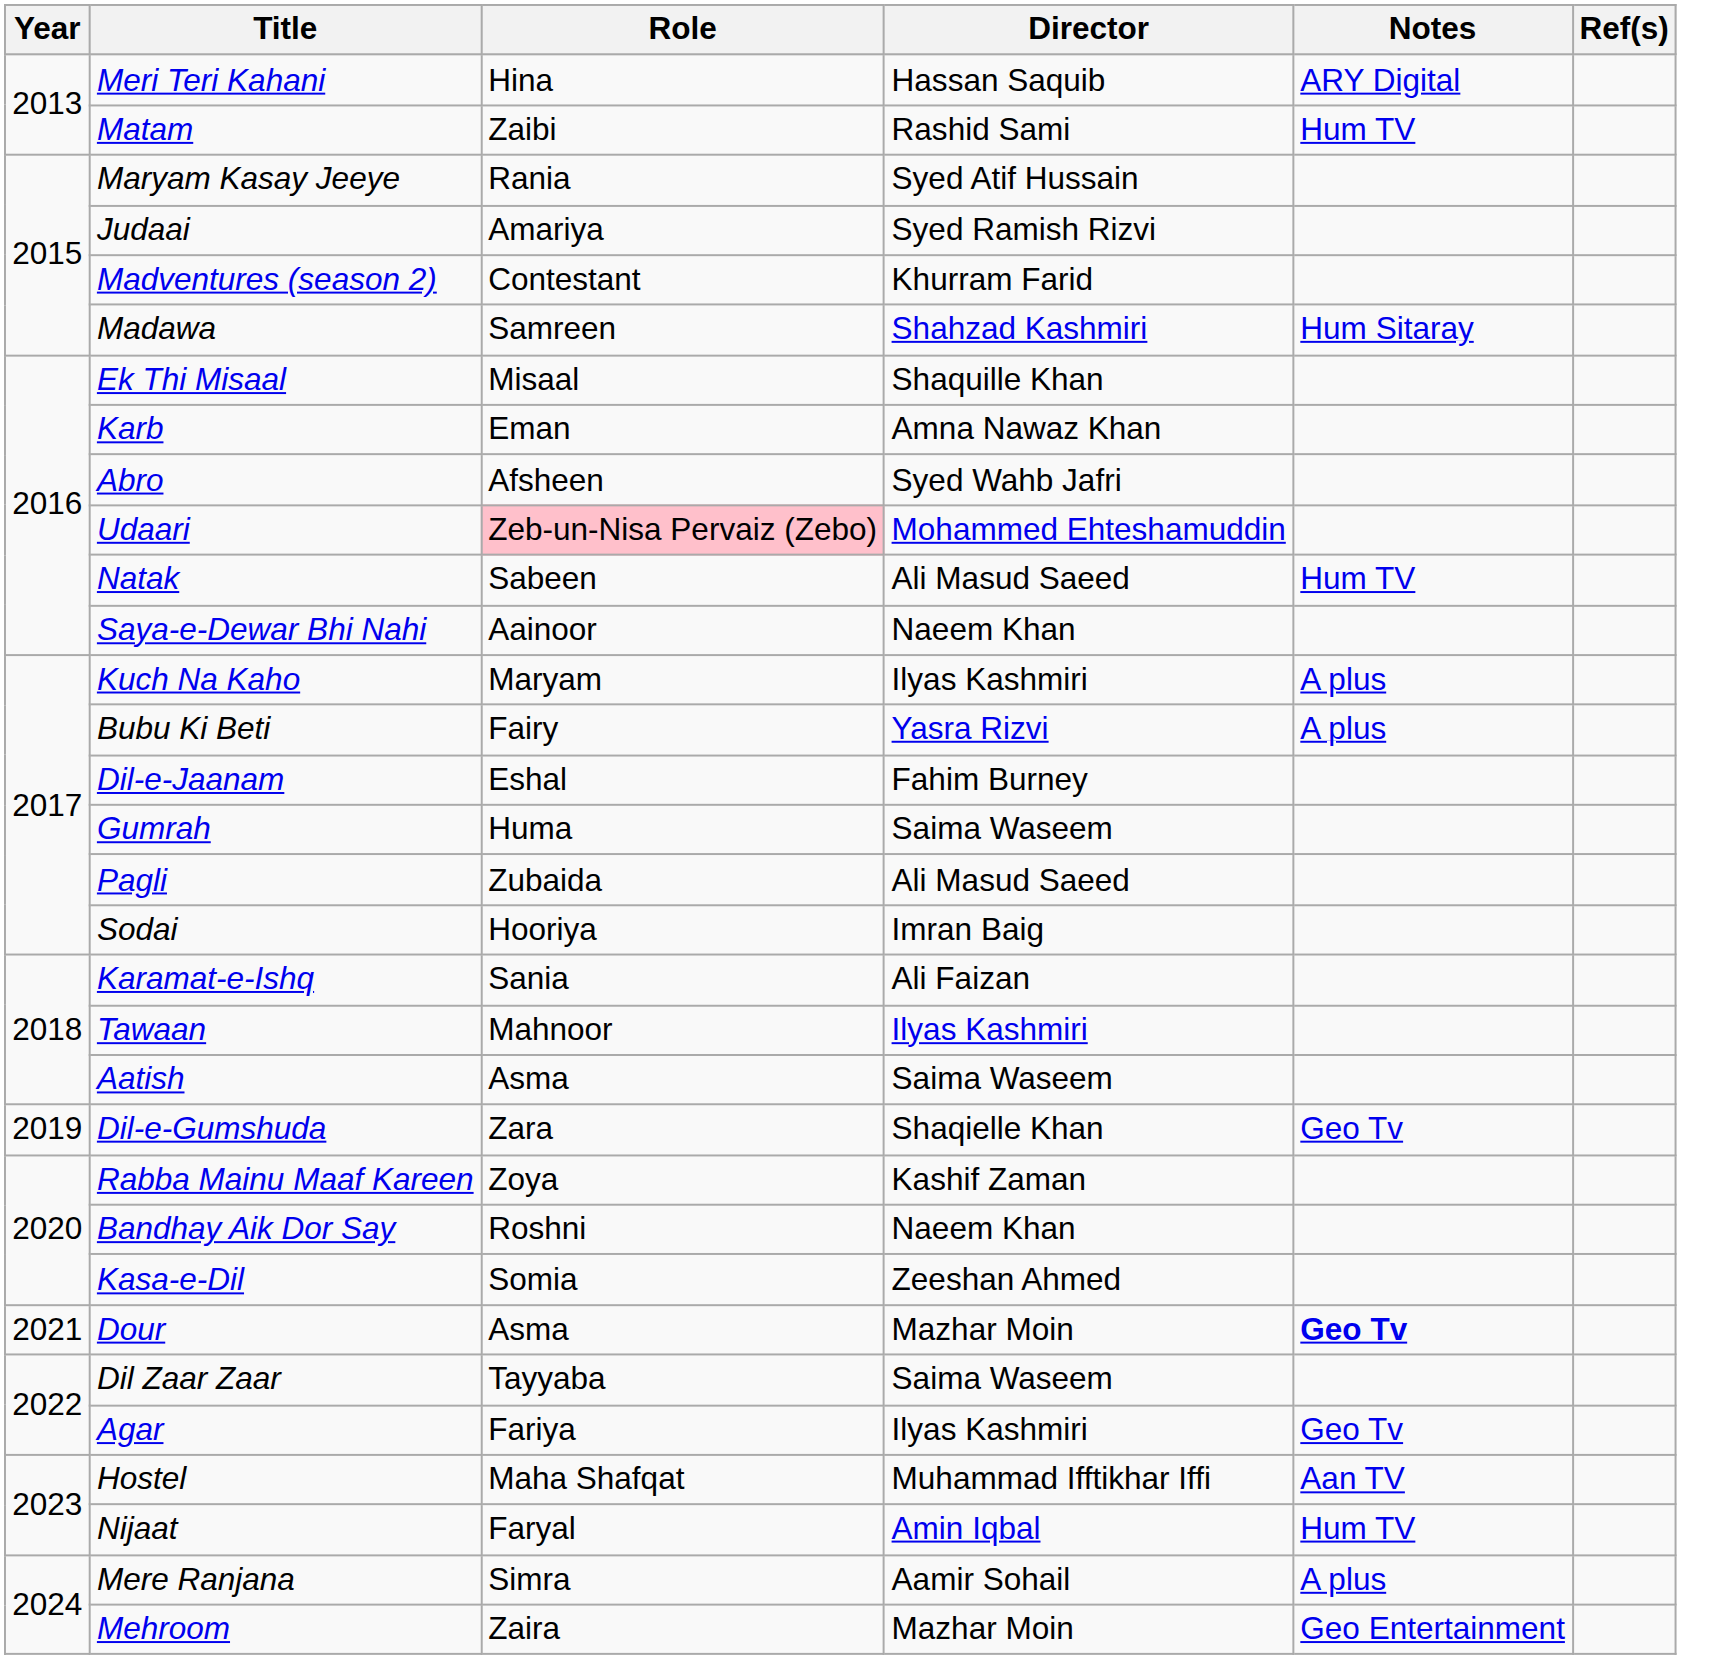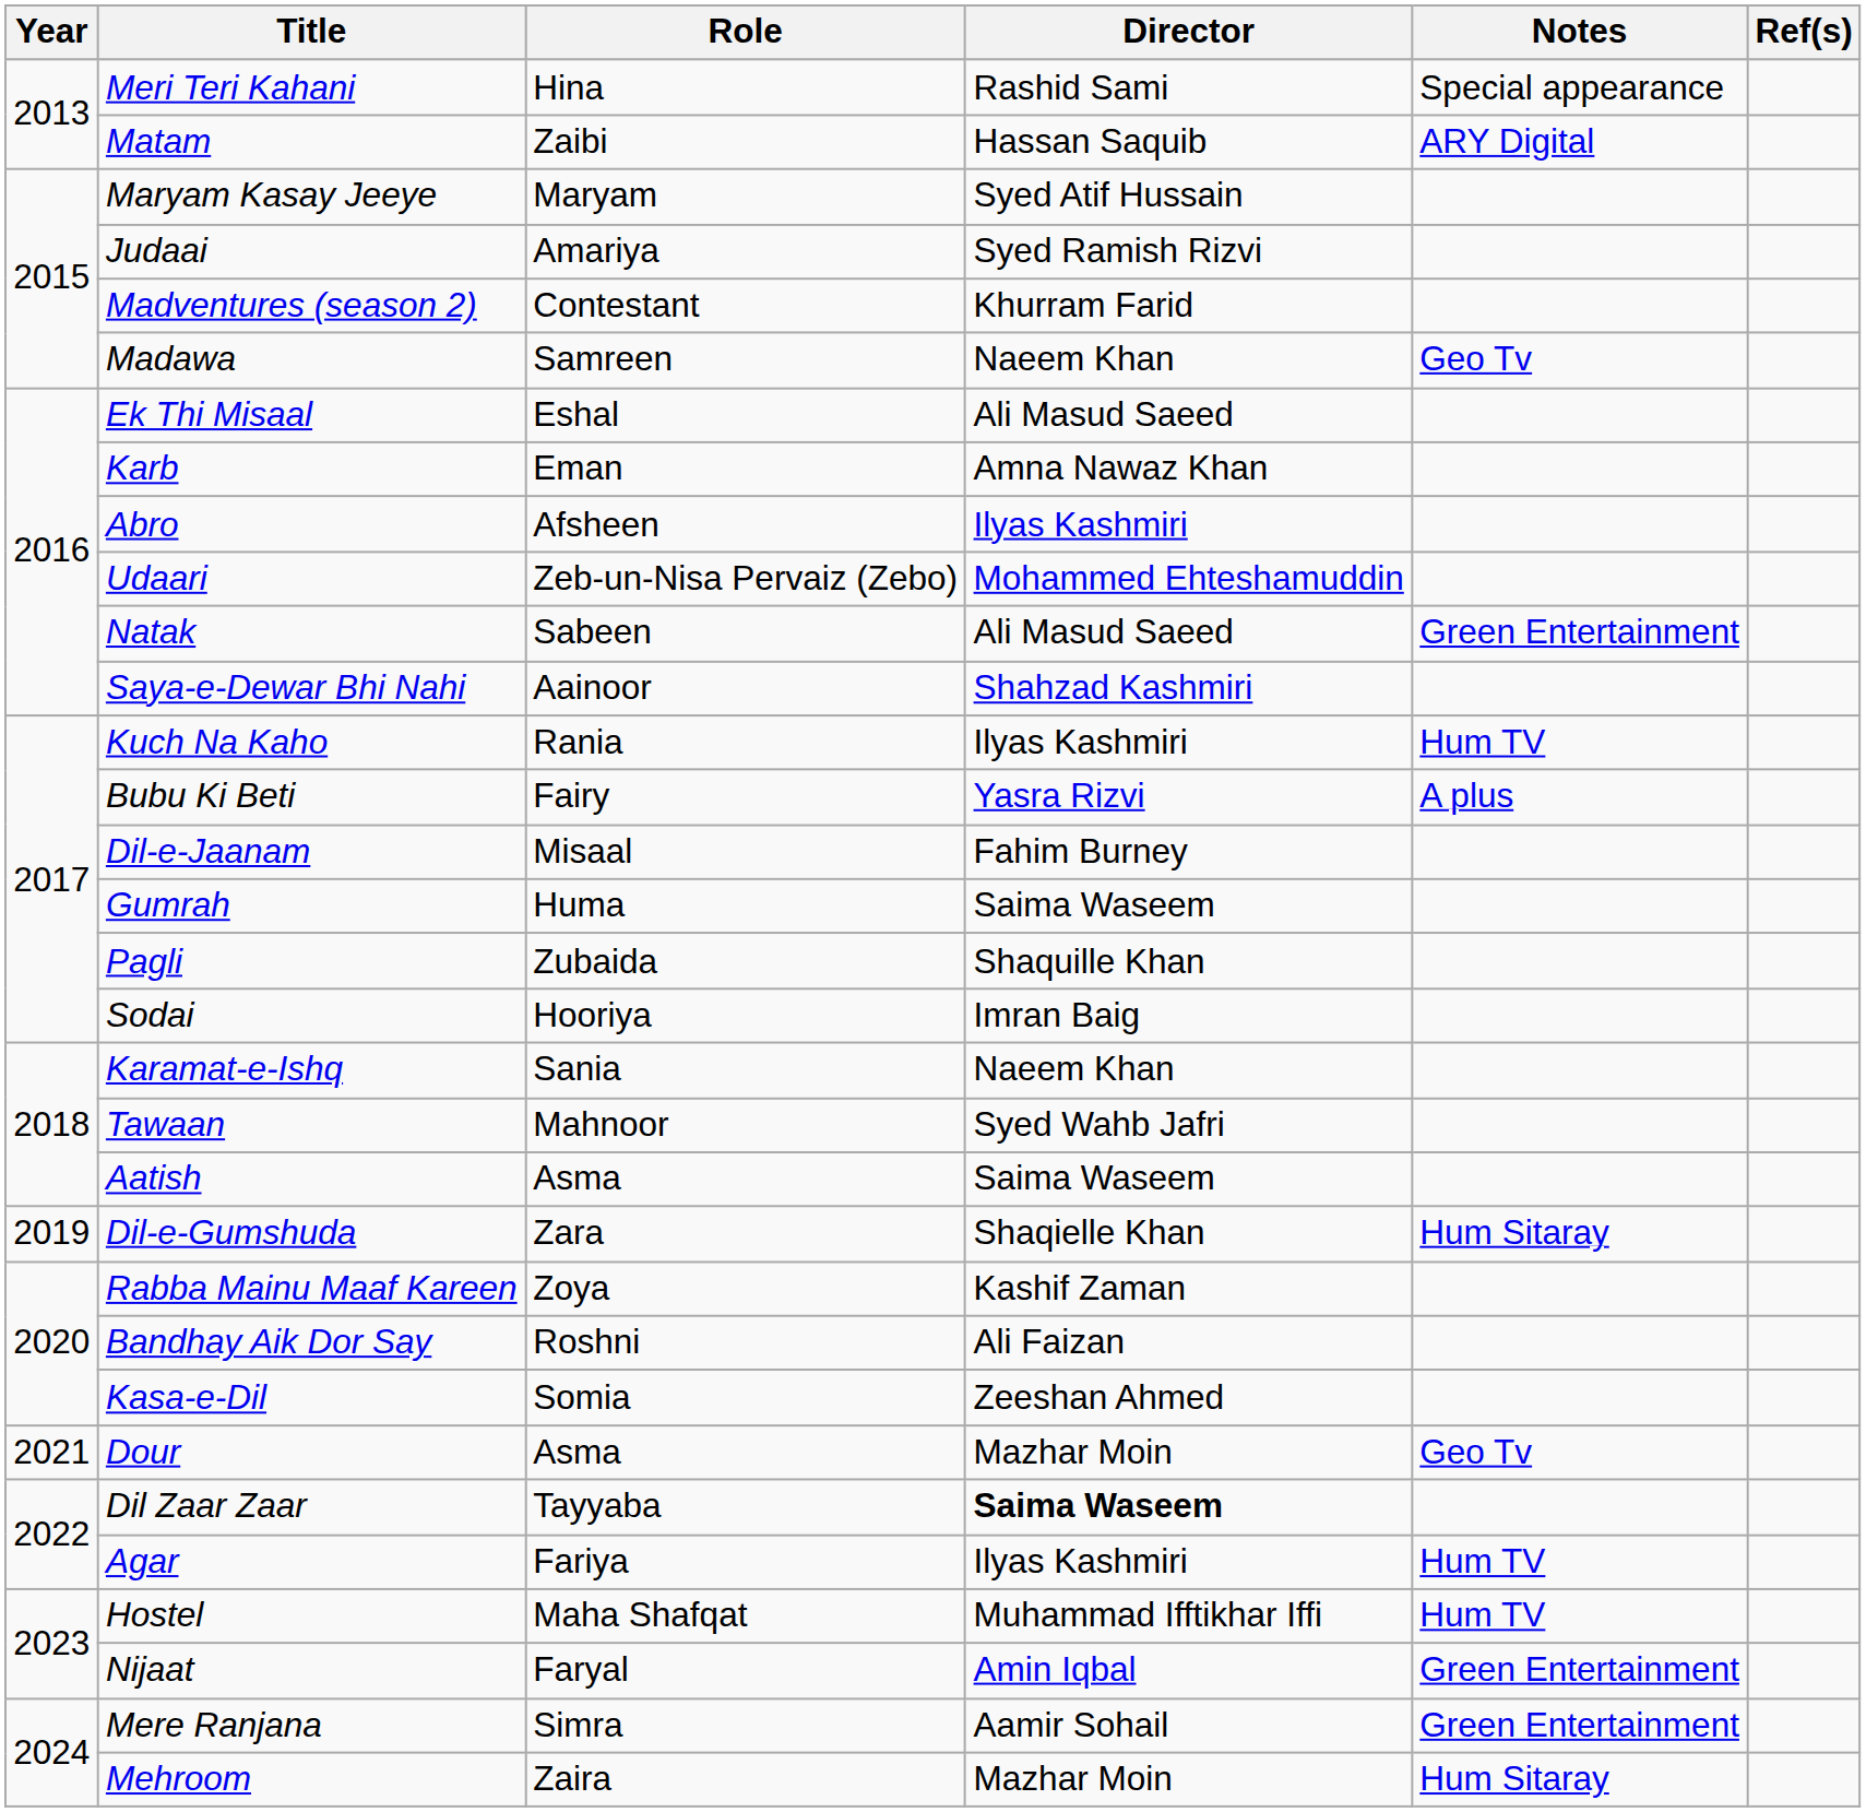Meri Teri Kahani | Director: Hassan Saquib -> Rashid Sami
Meri Teri Kahani | Notes: ARY Digital -> Special appearance
Matam | Director: Rashid Sami -> Hassan Saquib
Matam | Notes: Hum TV -> ARY Digital
Maryam Kasay Jeeye | Role: Rania -> Maryam
Madawa | Director: Shahzad Kashmiri -> Naeem Khan
Madawa | Notes: Hum Sitaray -> Geo Tv
Ek Thi Misaal | Role: Misaal -> Eshal
Ek Thi Misaal | Director: Shaquille Khan -> Ali Masud Saeed
Abro | Director: Syed Wahb Jafri -> Ilyas Kashmiri
Udaari | Role: pink background -> no background
Natak | Notes: Hum TV -> Green Entertainment
Saya-e-Dewar Bhi Nahi | Director: Naeem Khan -> Shahzad Kashmiri
Kuch Na Kaho | Role: Maryam -> Rania
Kuch Na Kaho | Notes: A plus -> Hum TV
Dil-e-Jaanam | Role: Eshal -> Misaal
Pagli | Director: Ali Masud Saeed -> Shaquille Khan
Karamat-e-Ishq | Director: Ali Faizan -> Naeem Khan
Tawaan | Director: Ilyas Kashmiri -> Syed Wahb Jafri
Dil-e-Gumshuda | Notes: Geo Tv -> Hum Sitaray
Bandhay Aik Dor Say | Director: Naeem Khan -> Ali Faizan
Dour | Notes: bold -> normal
Dil Zaar Zaar | Director: normal -> bold
Agar | Notes: Geo Tv -> Hum TV
Hostel | Notes: Aan TV -> Hum TV
Nijaat | Notes: Hum TV -> Green Entertainment
Mere Ranjana | Notes: A plus -> Green Entertainment
Mehroom | Notes: Geo Entertainment -> Hum Sitaray
